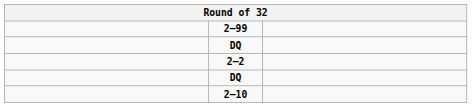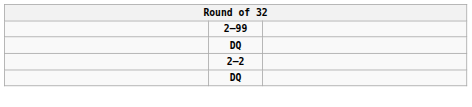- row: 2–10
